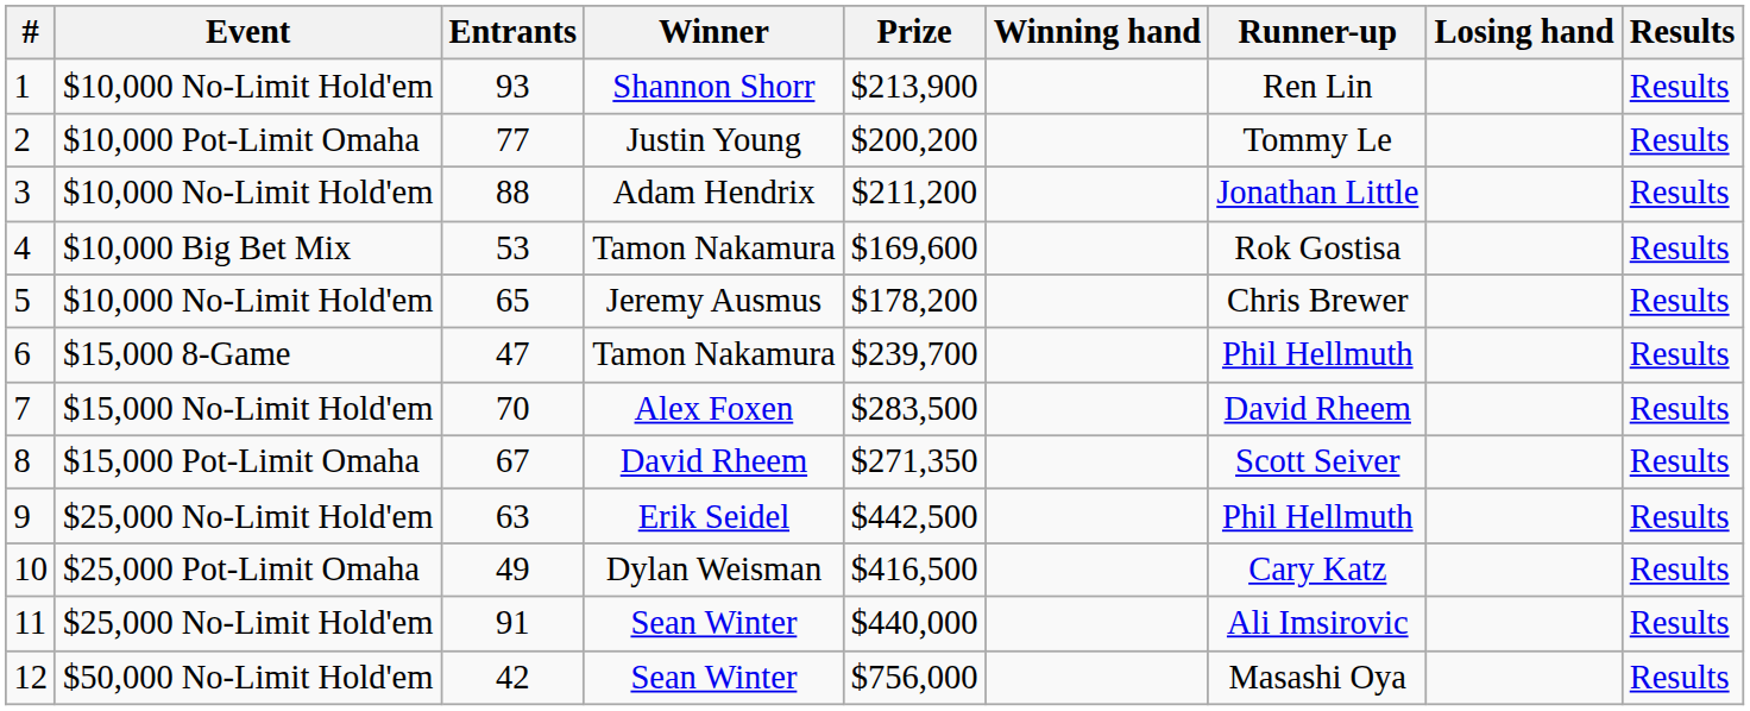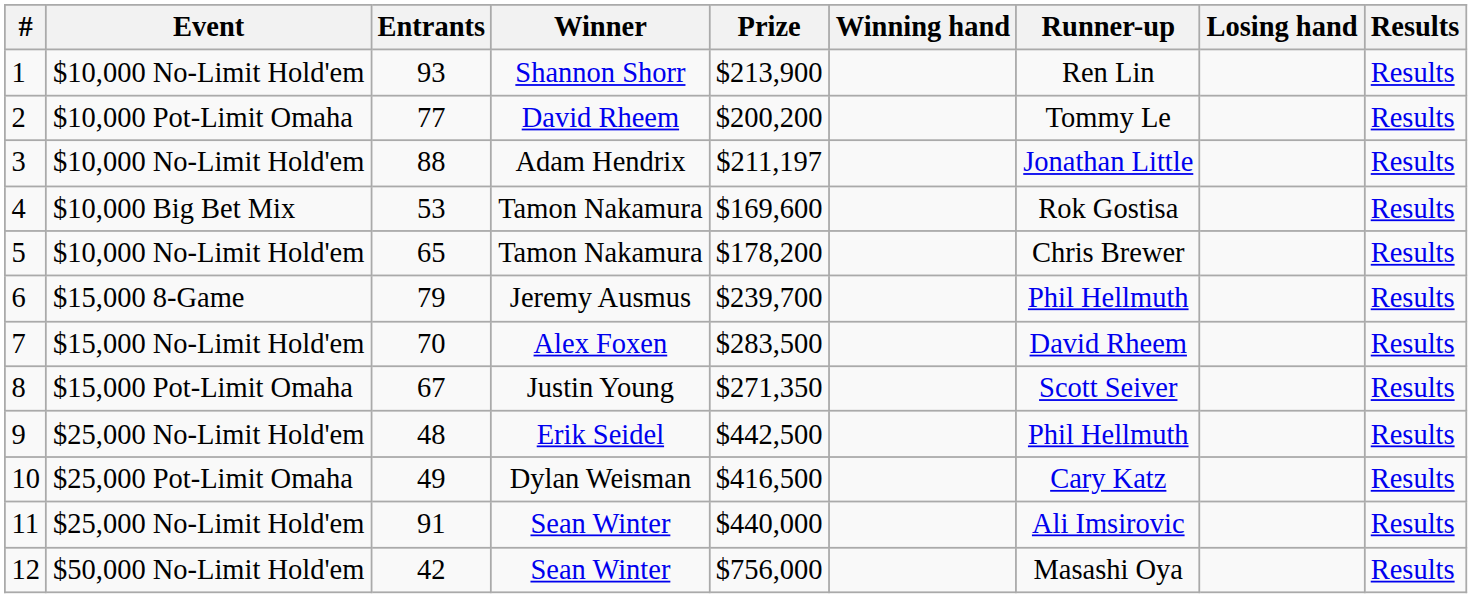2 | Winner: Justin Young -> David Rheem
3 | Prize: $211,200 -> $211,197
5 | Winner: Jeremy Ausmus -> Tamon Nakamura
6 | Entrants: 47 -> 79
6 | Winner: Tamon Nakamura -> Jeremy Ausmus
8 | Winner: David Rheem -> Justin Young
9 | Entrants: 63 -> 48
